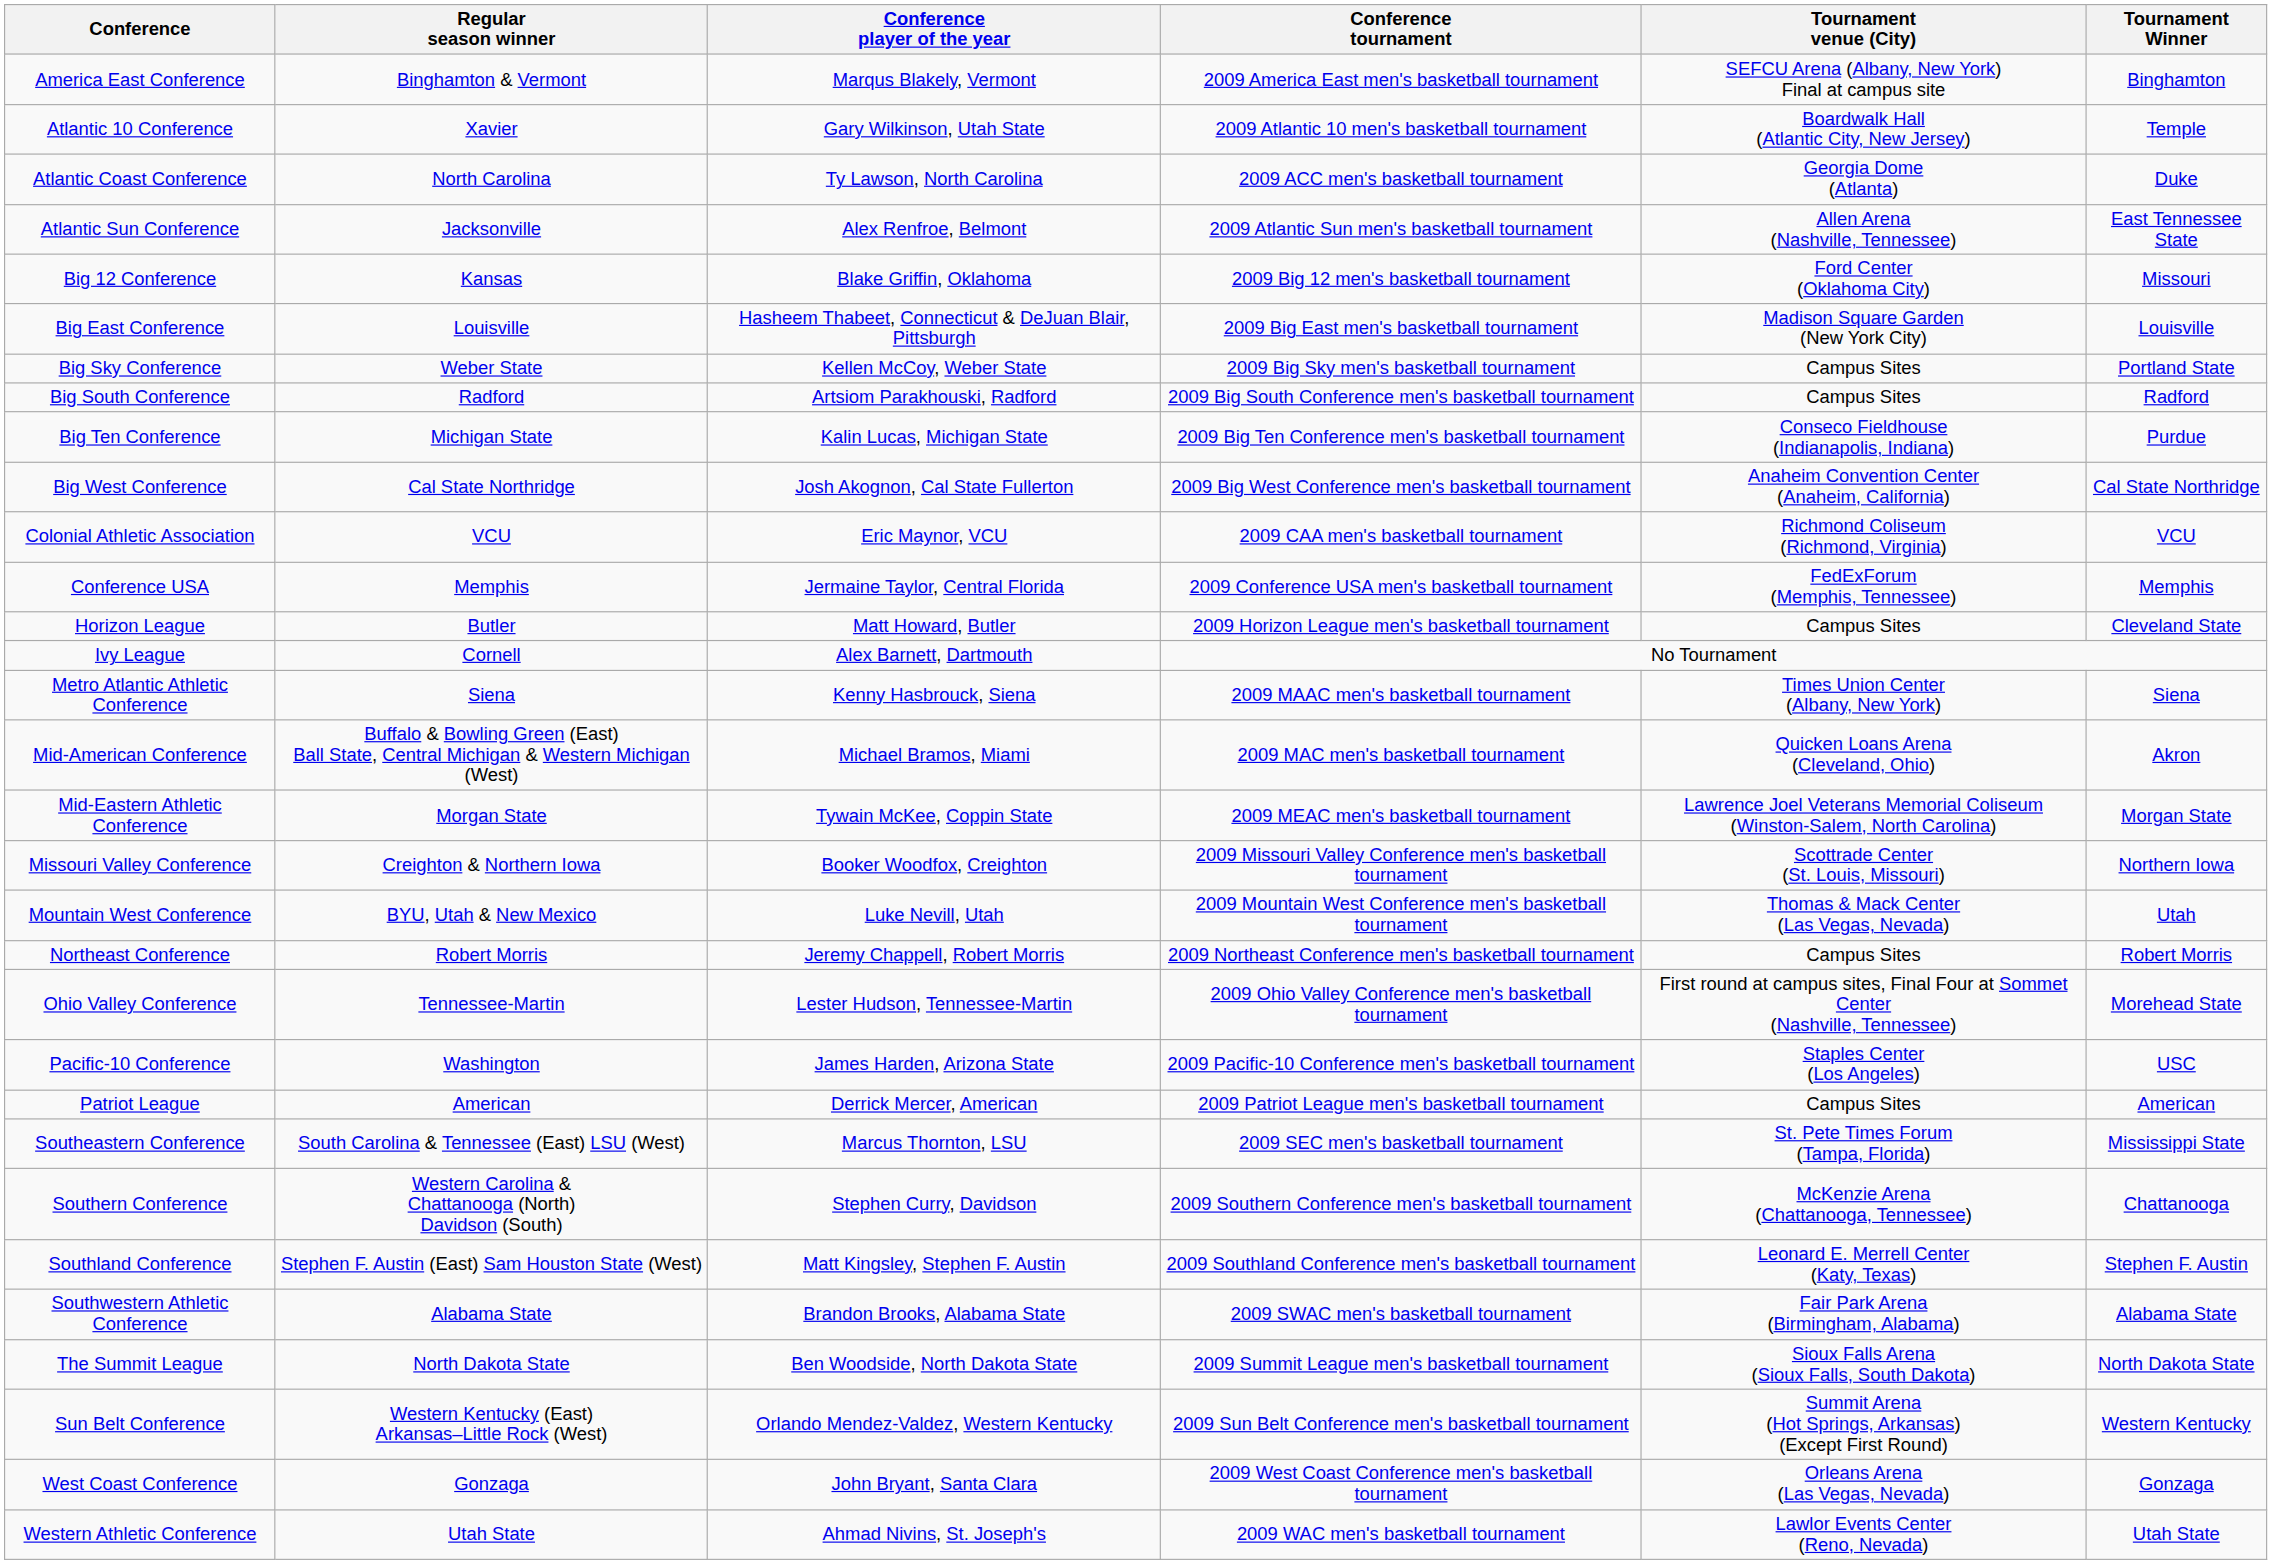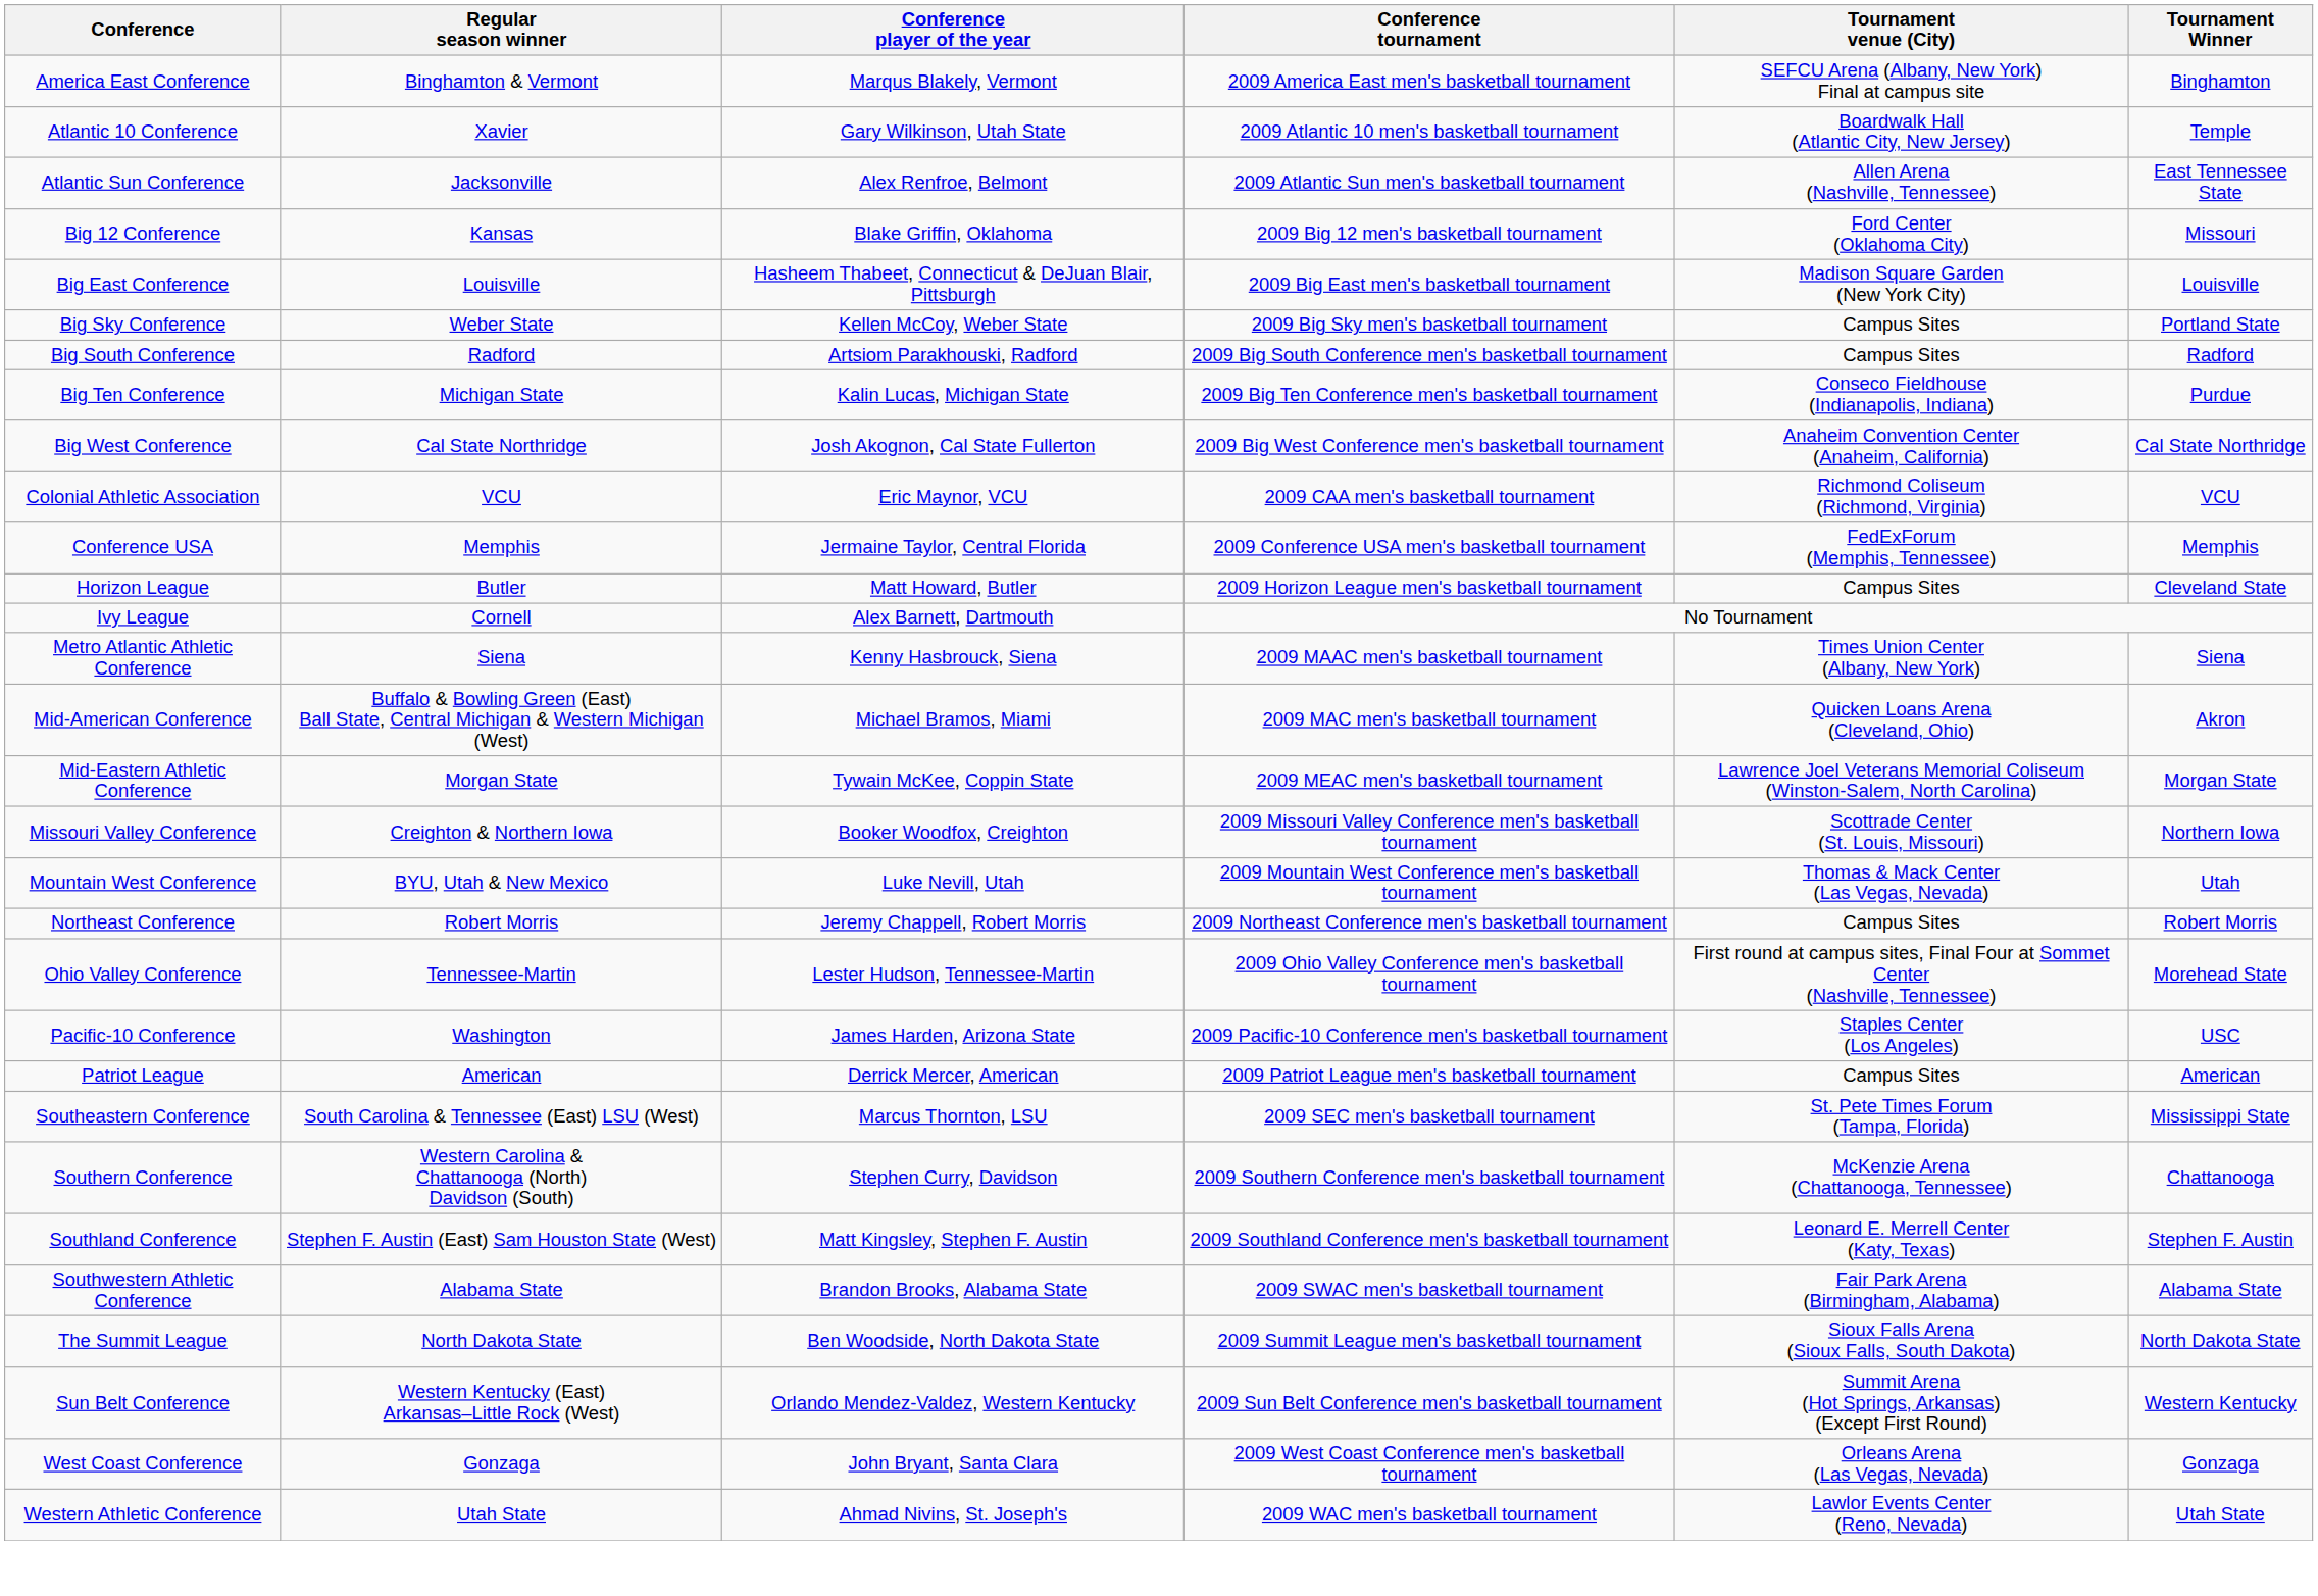- row: Atlantic Coast Conference | North Carolina | Ty Lawson, North Carolina | 2009 ACC men's basketball tournament | Georgia Dome (Atlanta) | Duke
